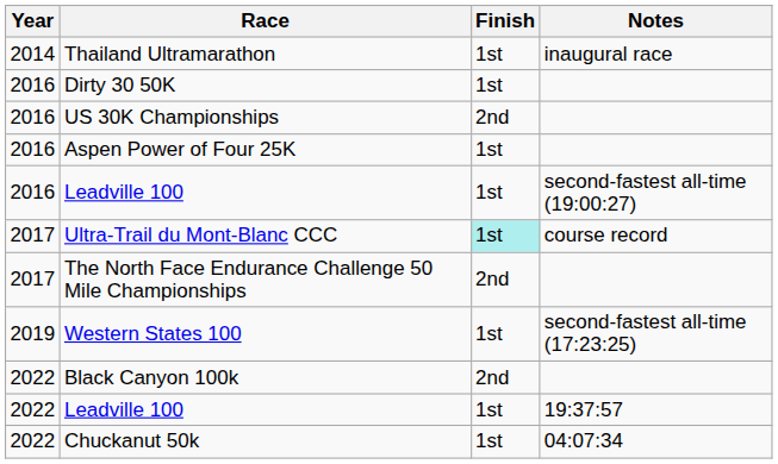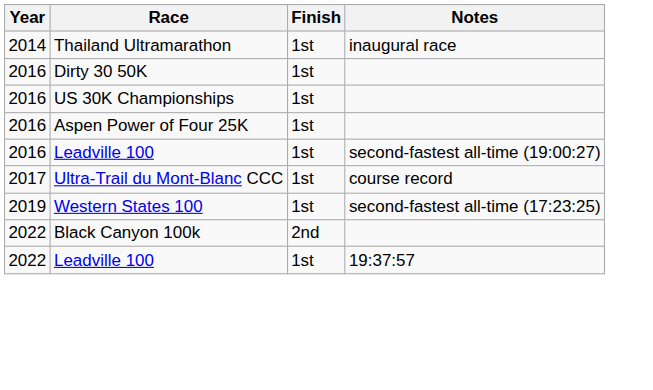US 30K Championships | Finish: 2nd -> 1st
Ultra-Trail du Mont-Blanc CCC | Finish: paleturquoise background -> no background
- row: 2017 | The North Face Endurance Challenge 50 Mile Championships | 2nd
- row: 2022 | Chuckanut 50k | 1st | 04:07:34
